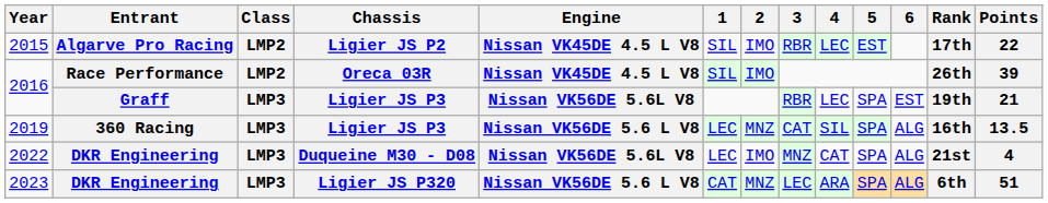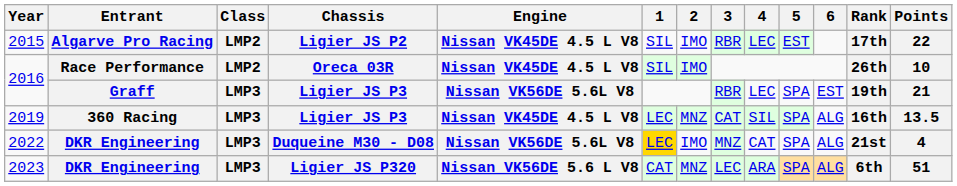2016 / Race Performance | Points: 39 -> 10
2019 | Engine: Nissan VK56DE 5.6 L V8 -> Nissan VK45DE 4.5 L V8
2022 | 1: no background -> gold background
